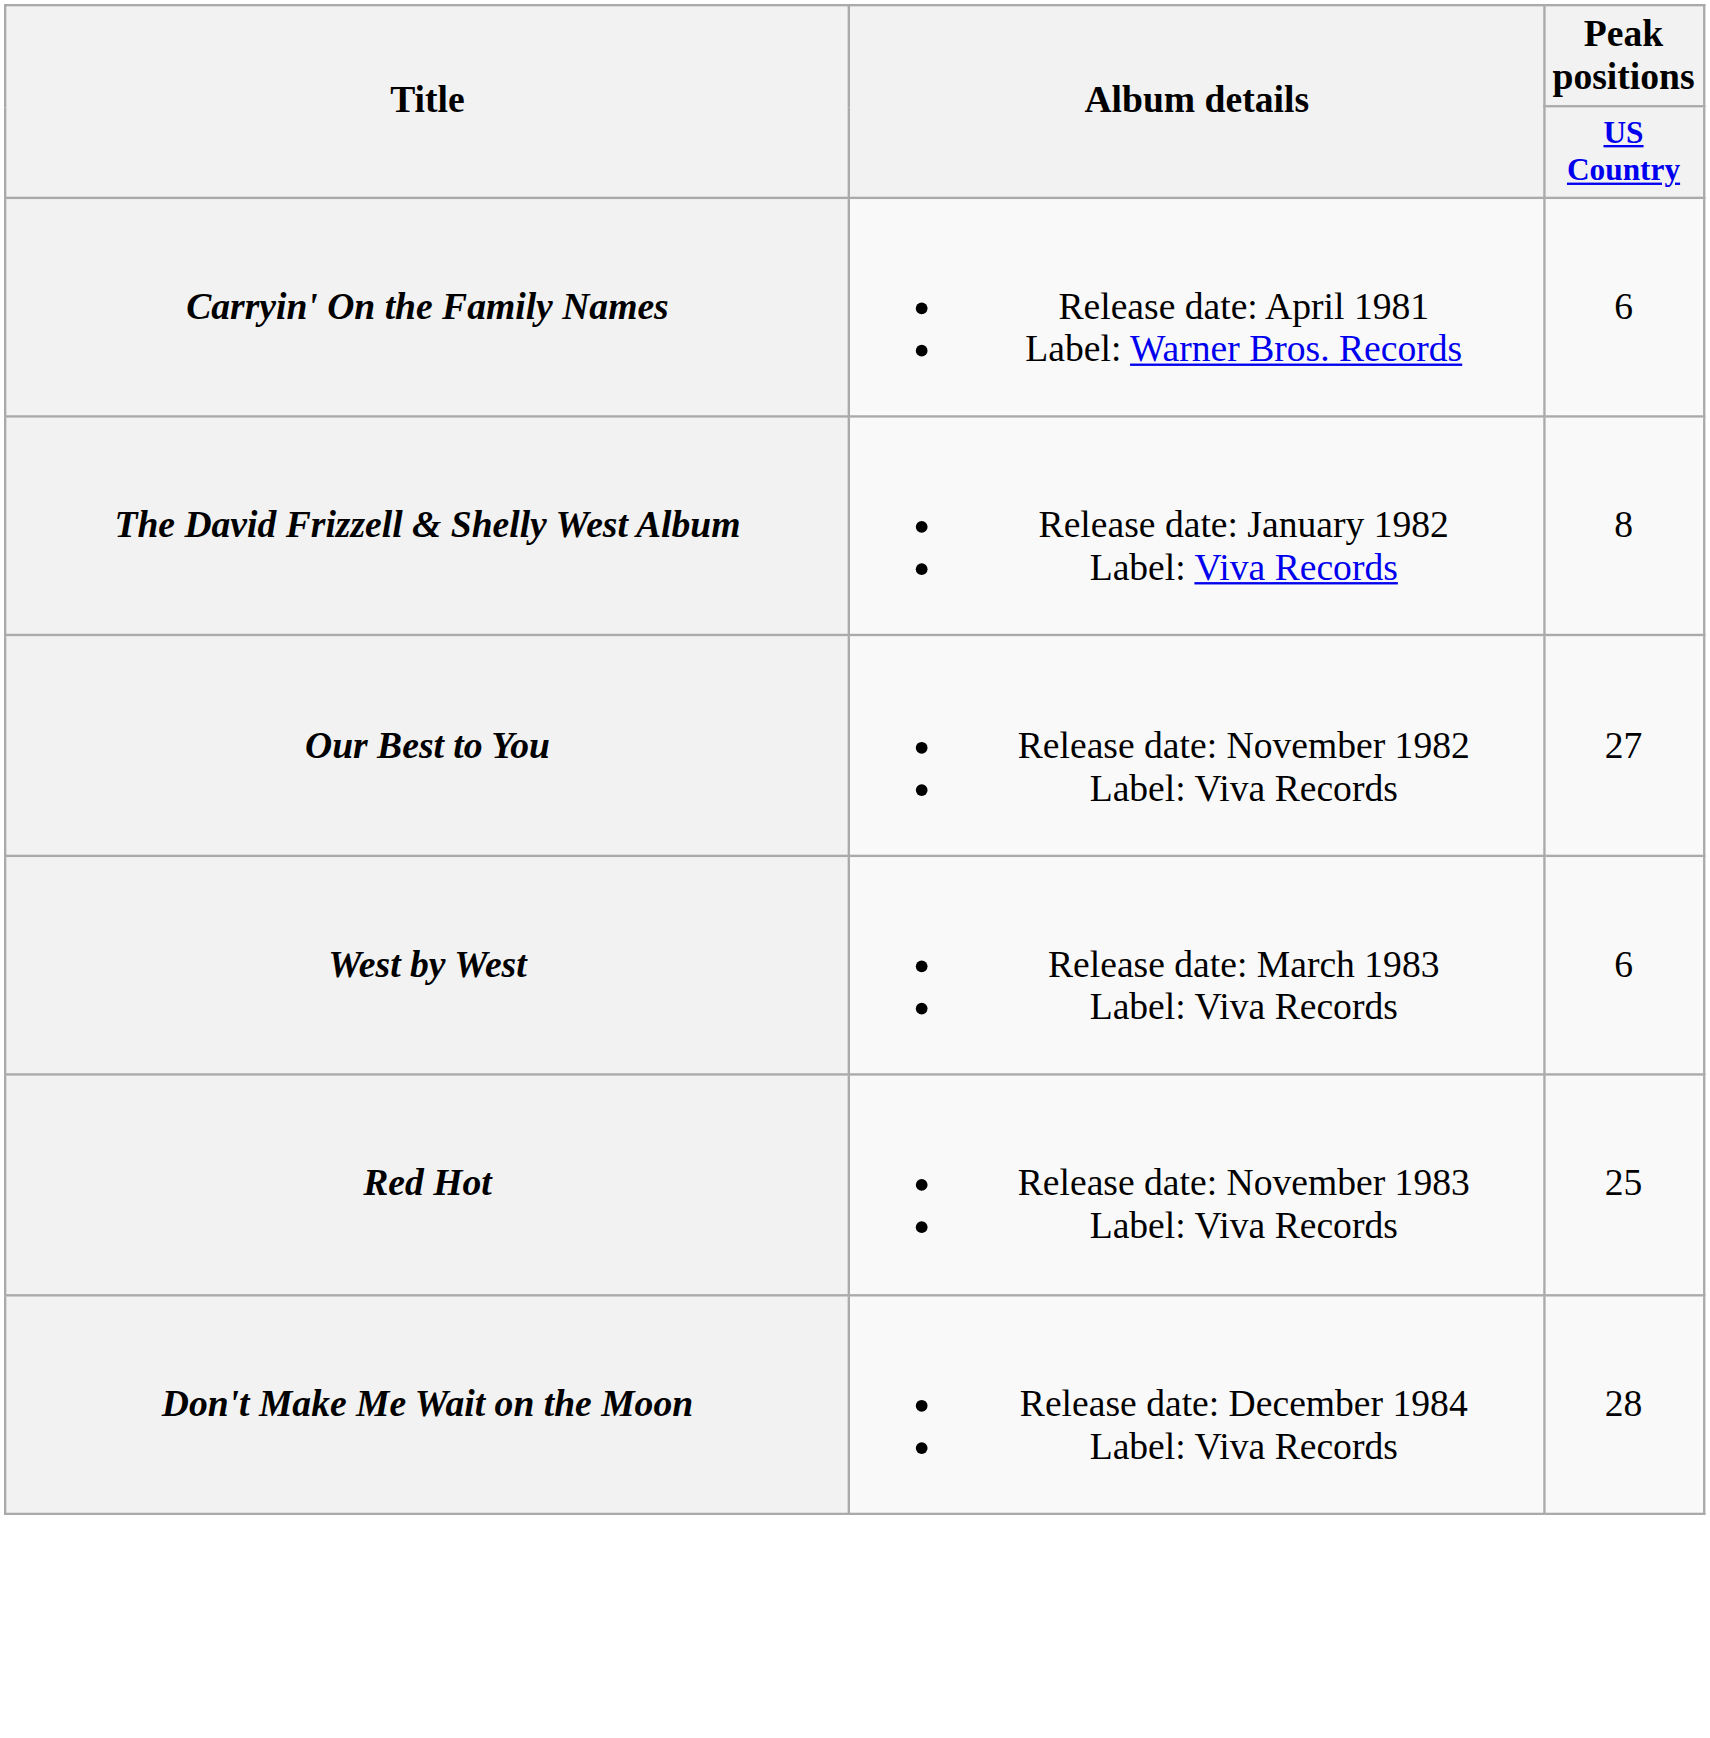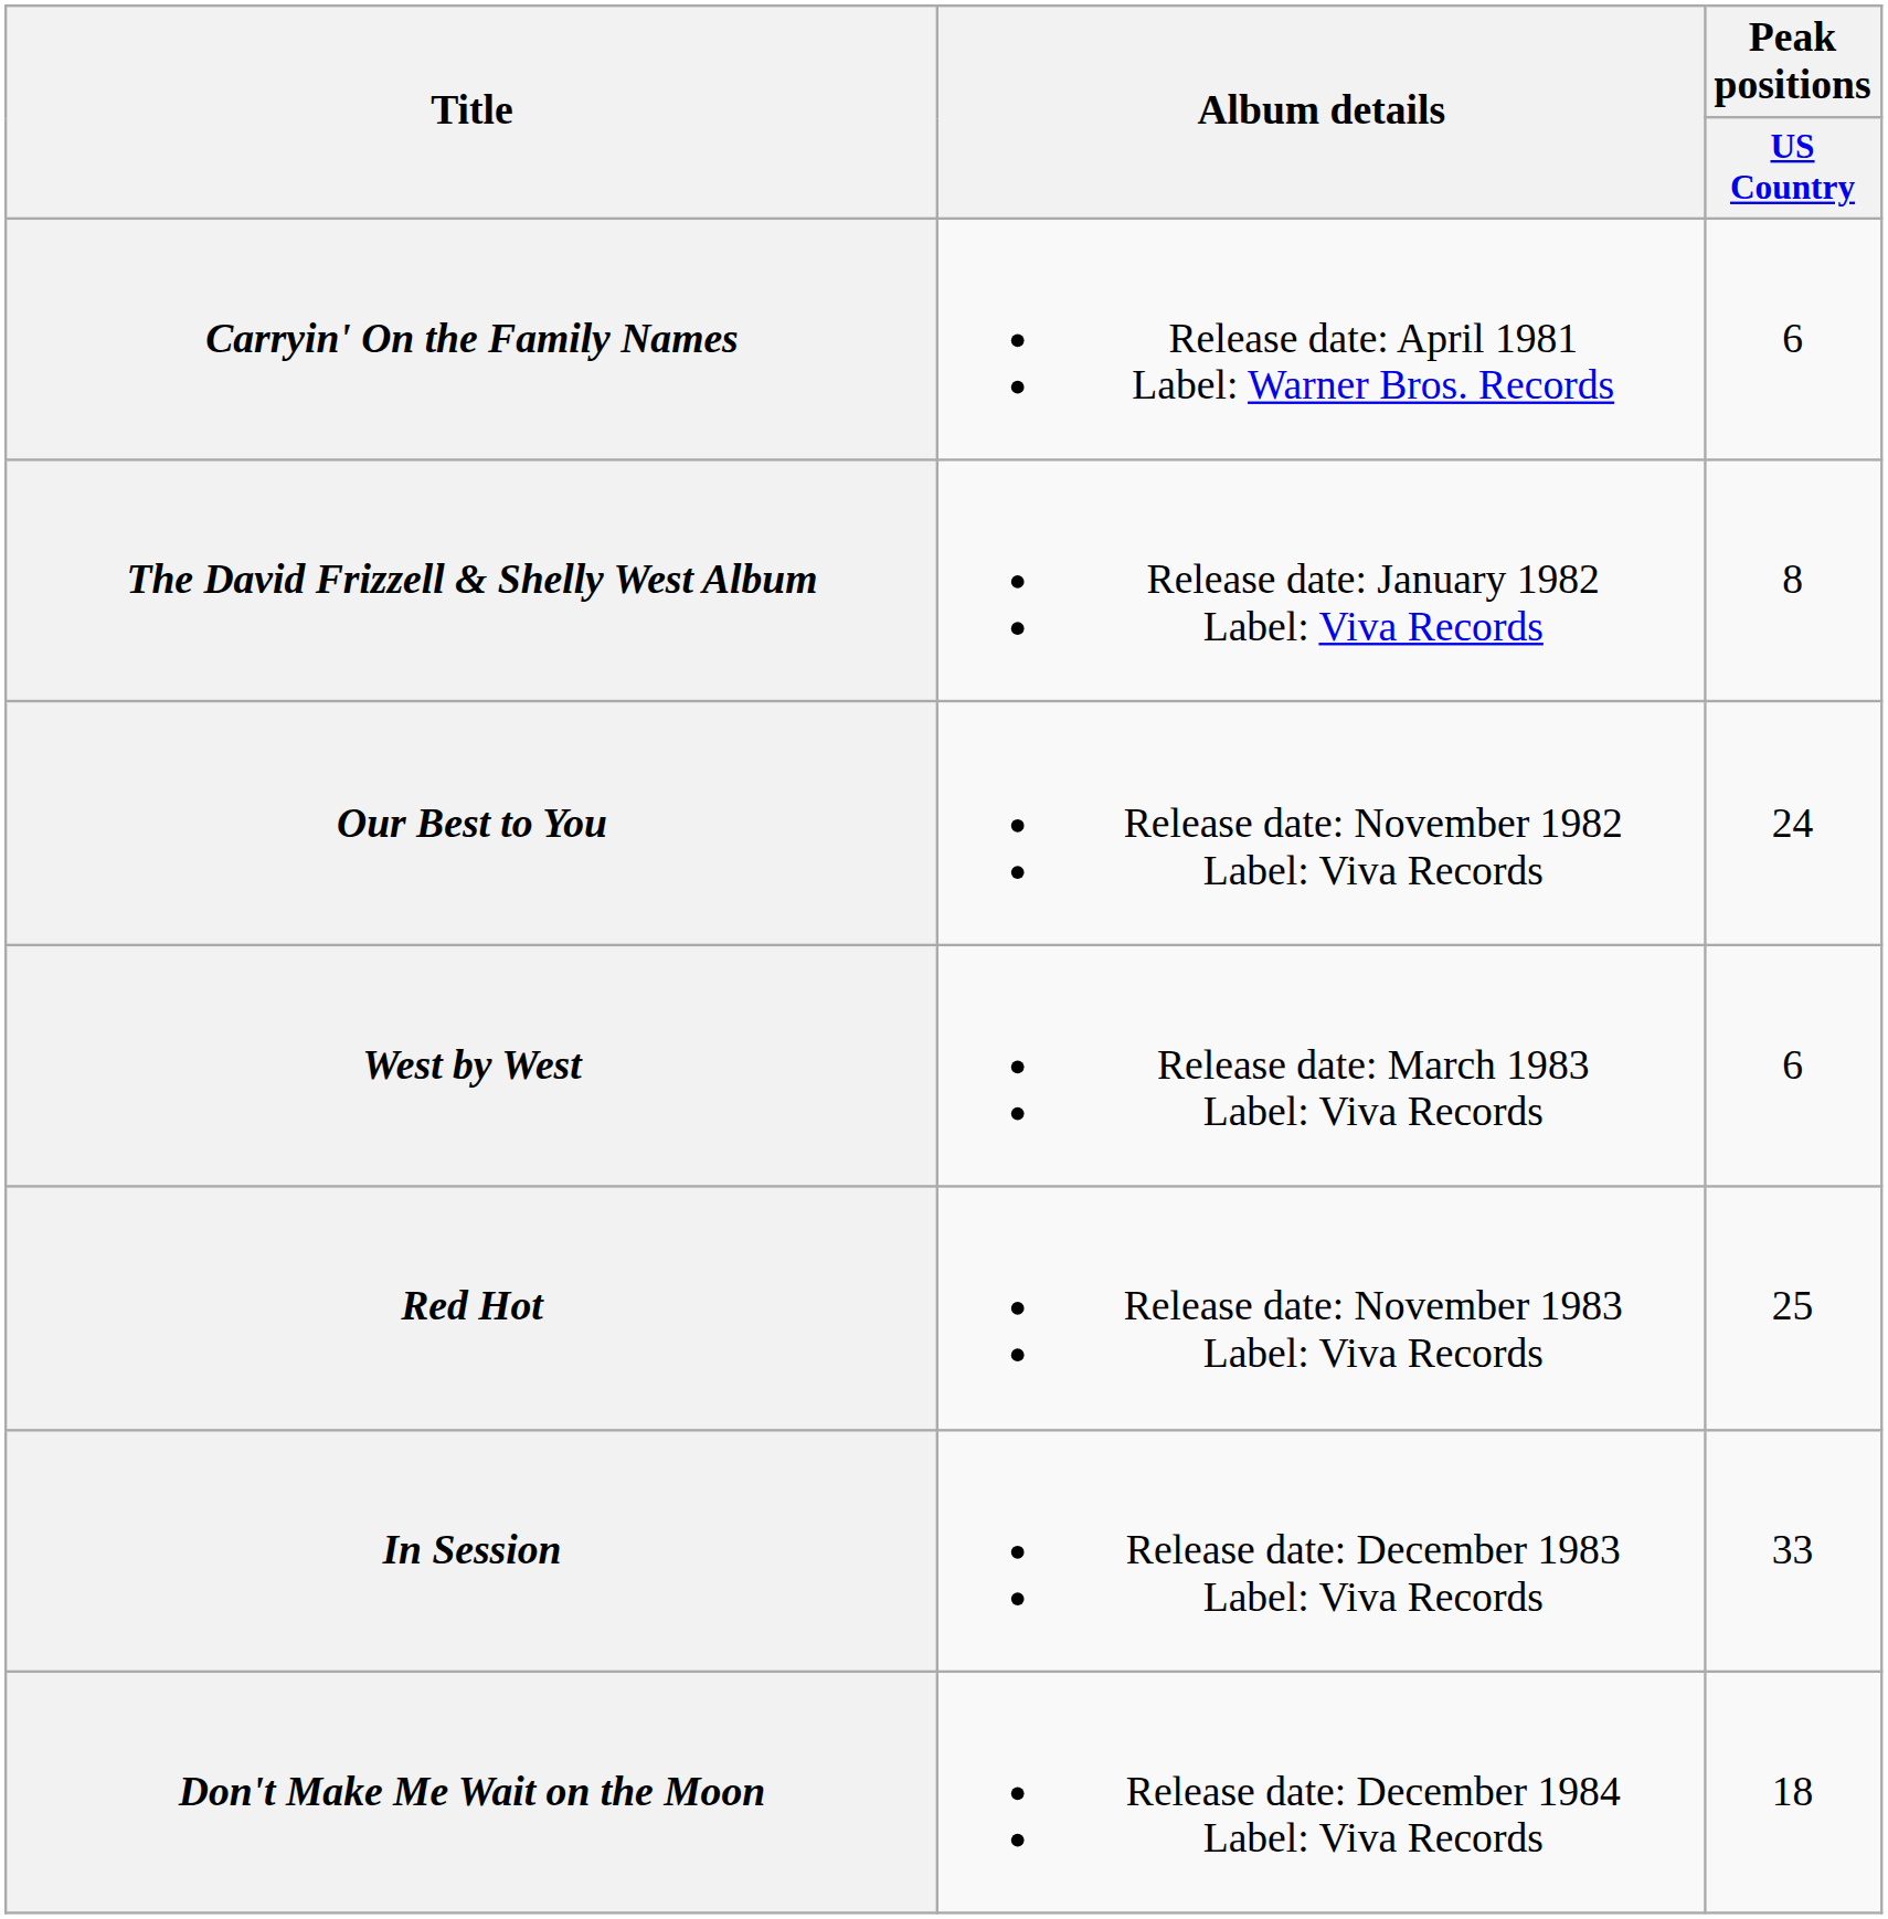Our Best to You | Peak positions / US Country: 27 -> 24
+ row: In Session | Release date: December 1983 Label: Viva Records | 33
Don't Make Me Wait on the Moon | Peak positions / US Country: 28 -> 18
